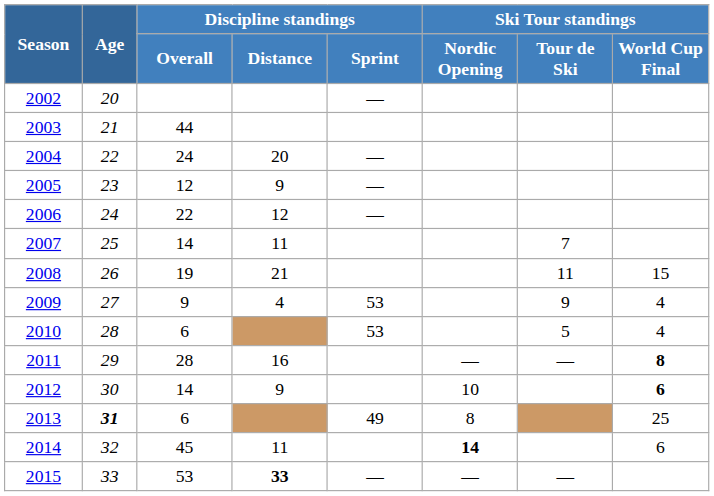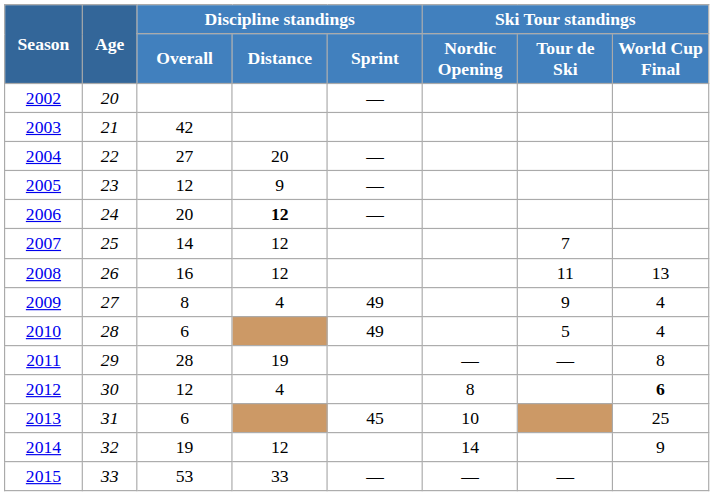2003 | Discipline standings / Overall: 44 -> 42
2004 | Discipline standings / Overall: 24 -> 27
2006 | Discipline standings / Overall: 22 -> 20
2006 | Discipline standings / Distance: normal -> bold
2007 | Discipline standings / Distance: 11 -> 12
2008 | Discipline standings / Overall: 19 -> 16
2008 | Discipline standings / Distance: 21 -> 12
2008 | Ski Tour standings / World Cup Final: 15 -> 13
2009 | Discipline standings / Overall: 9 -> 8
2009 | Discipline standings / Sprint: 53 -> 49
2010 | Discipline standings / Sprint: 53 -> 49
2011 | Discipline standings / Distance: 16 -> 19
2011 | Ski Tour standings / World Cup Final: bold -> normal
2012 | Discipline standings / Overall: 14 -> 12
2012 | Discipline standings / Distance: 9 -> 4
2012 | Ski Tour standings / Nordic Opening: 10 -> 8
2013 | Age: bold -> normal
2013 | Discipline standings / Sprint: 49 -> 45
2013 | Ski Tour standings / Nordic Opening: 8 -> 10
2014 | Discipline standings / Overall: 45 -> 19
2014 | Discipline standings / Distance: 11 -> 12
2014 | Ski Tour standings / Nordic Opening: bold -> normal
2014 | Ski Tour standings / World Cup Final: 6 -> 9
2015 | Discipline standings / Distance: bold -> normal
